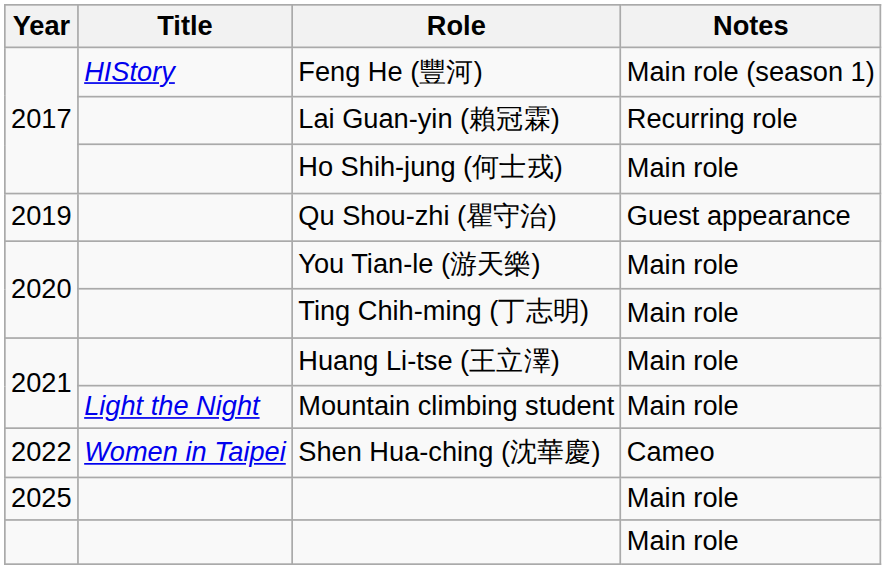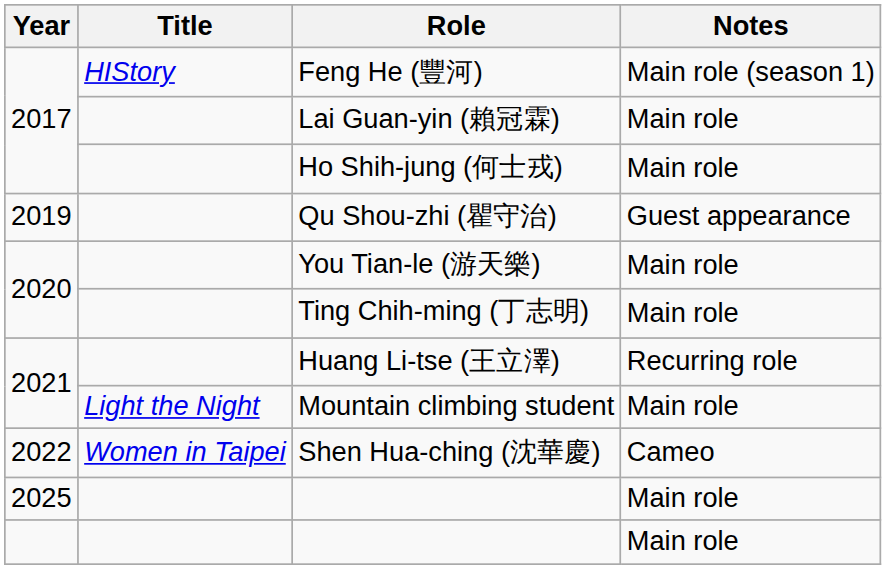Lai Guan-yin (賴冠霖) | Notes: Recurring role -> Main role
Huang Li-tse (王立澤) | Notes: Main role -> Recurring role
